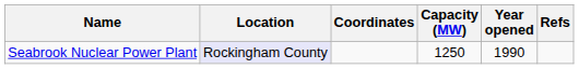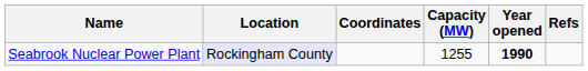Seabrook Nuclear Power Plant | Capacity (MW): 1250 -> 1255
Seabrook Nuclear Power Plant | Year opened: normal -> bold
